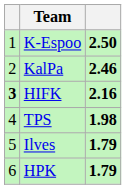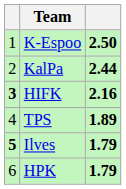KalPa | column 3: 2.46 -> 2.44
TPS | column 3: 1.98 -> 1.89
Ilves | column 1: normal -> bold
